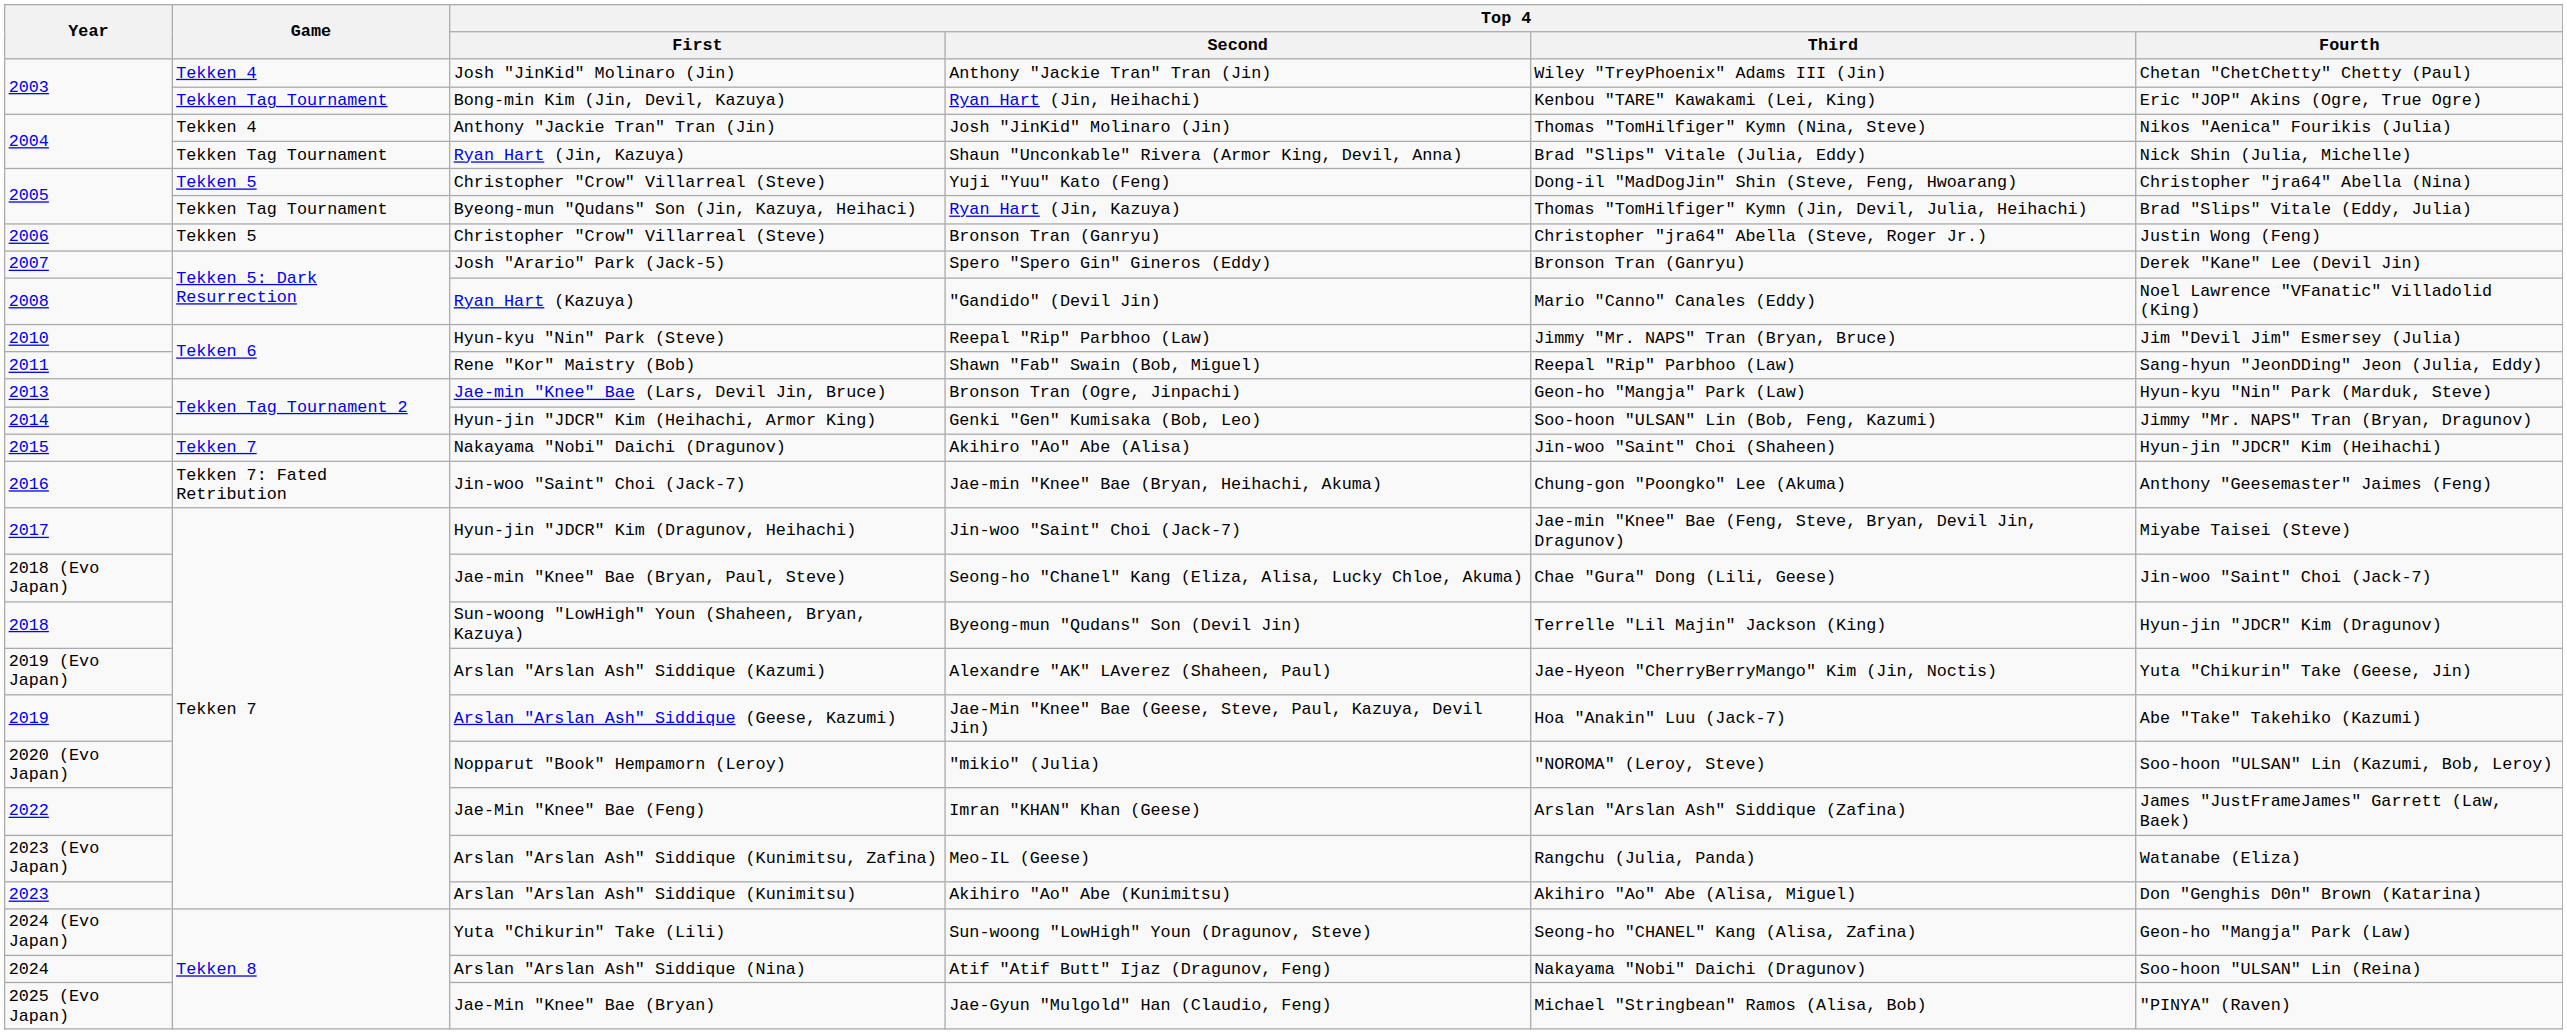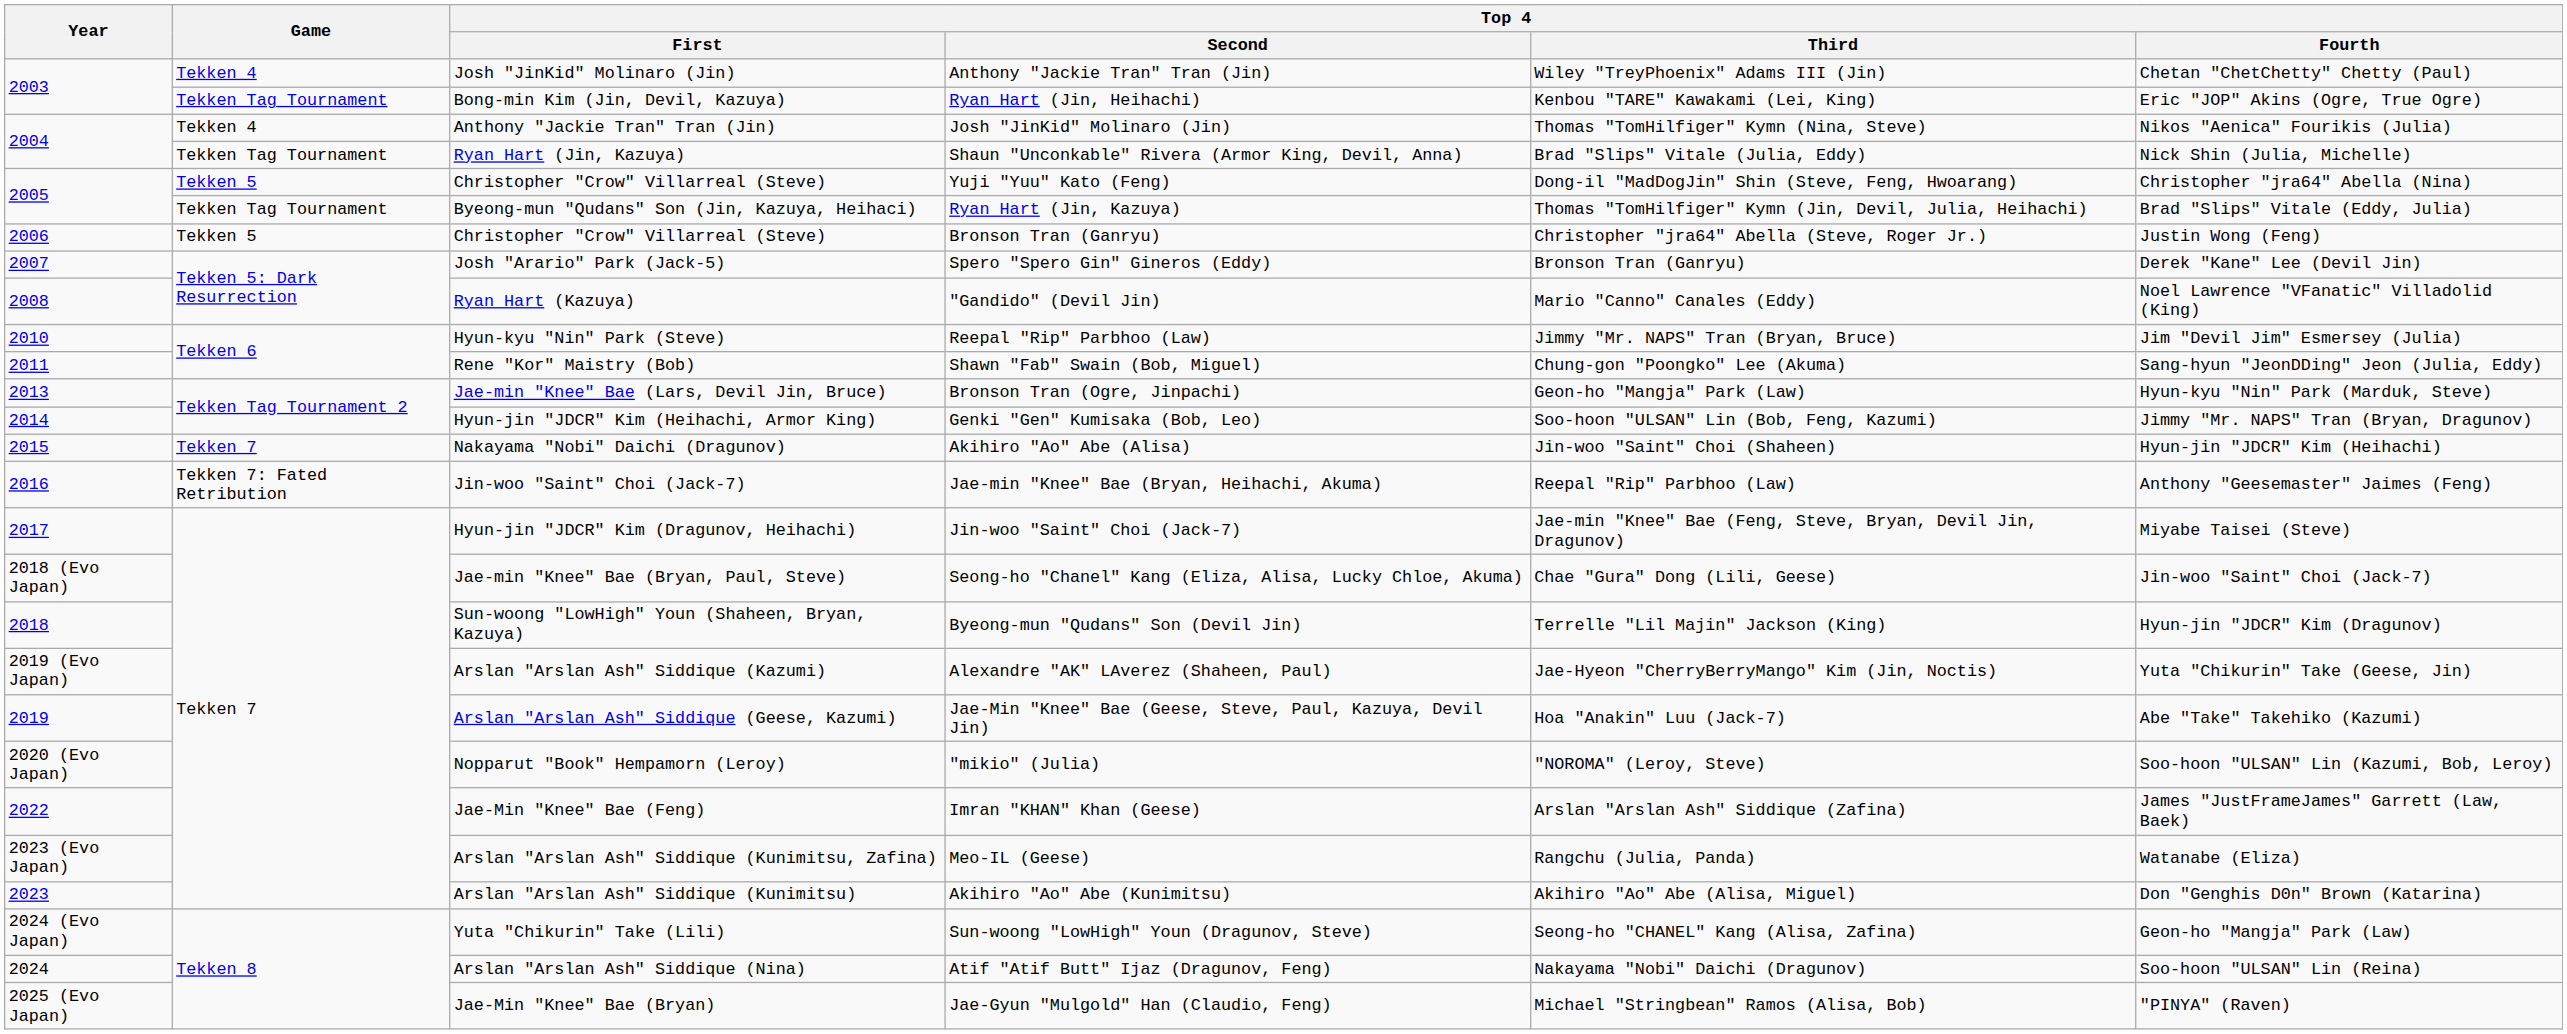Shawn "Fab" Swain (Bob, Miguel) | Top 4 / Third: Reepal "Rip" Parbhoo (Law) -> Chung-gon "Poongko" Lee (Akuma)
Jae-min "Knee" Bae (Bryan, Heihachi, Akuma) | Top 4 / Third: Chung-gon "Poongko" Lee (Akuma) -> Reepal "Rip" Parbhoo (Law)
